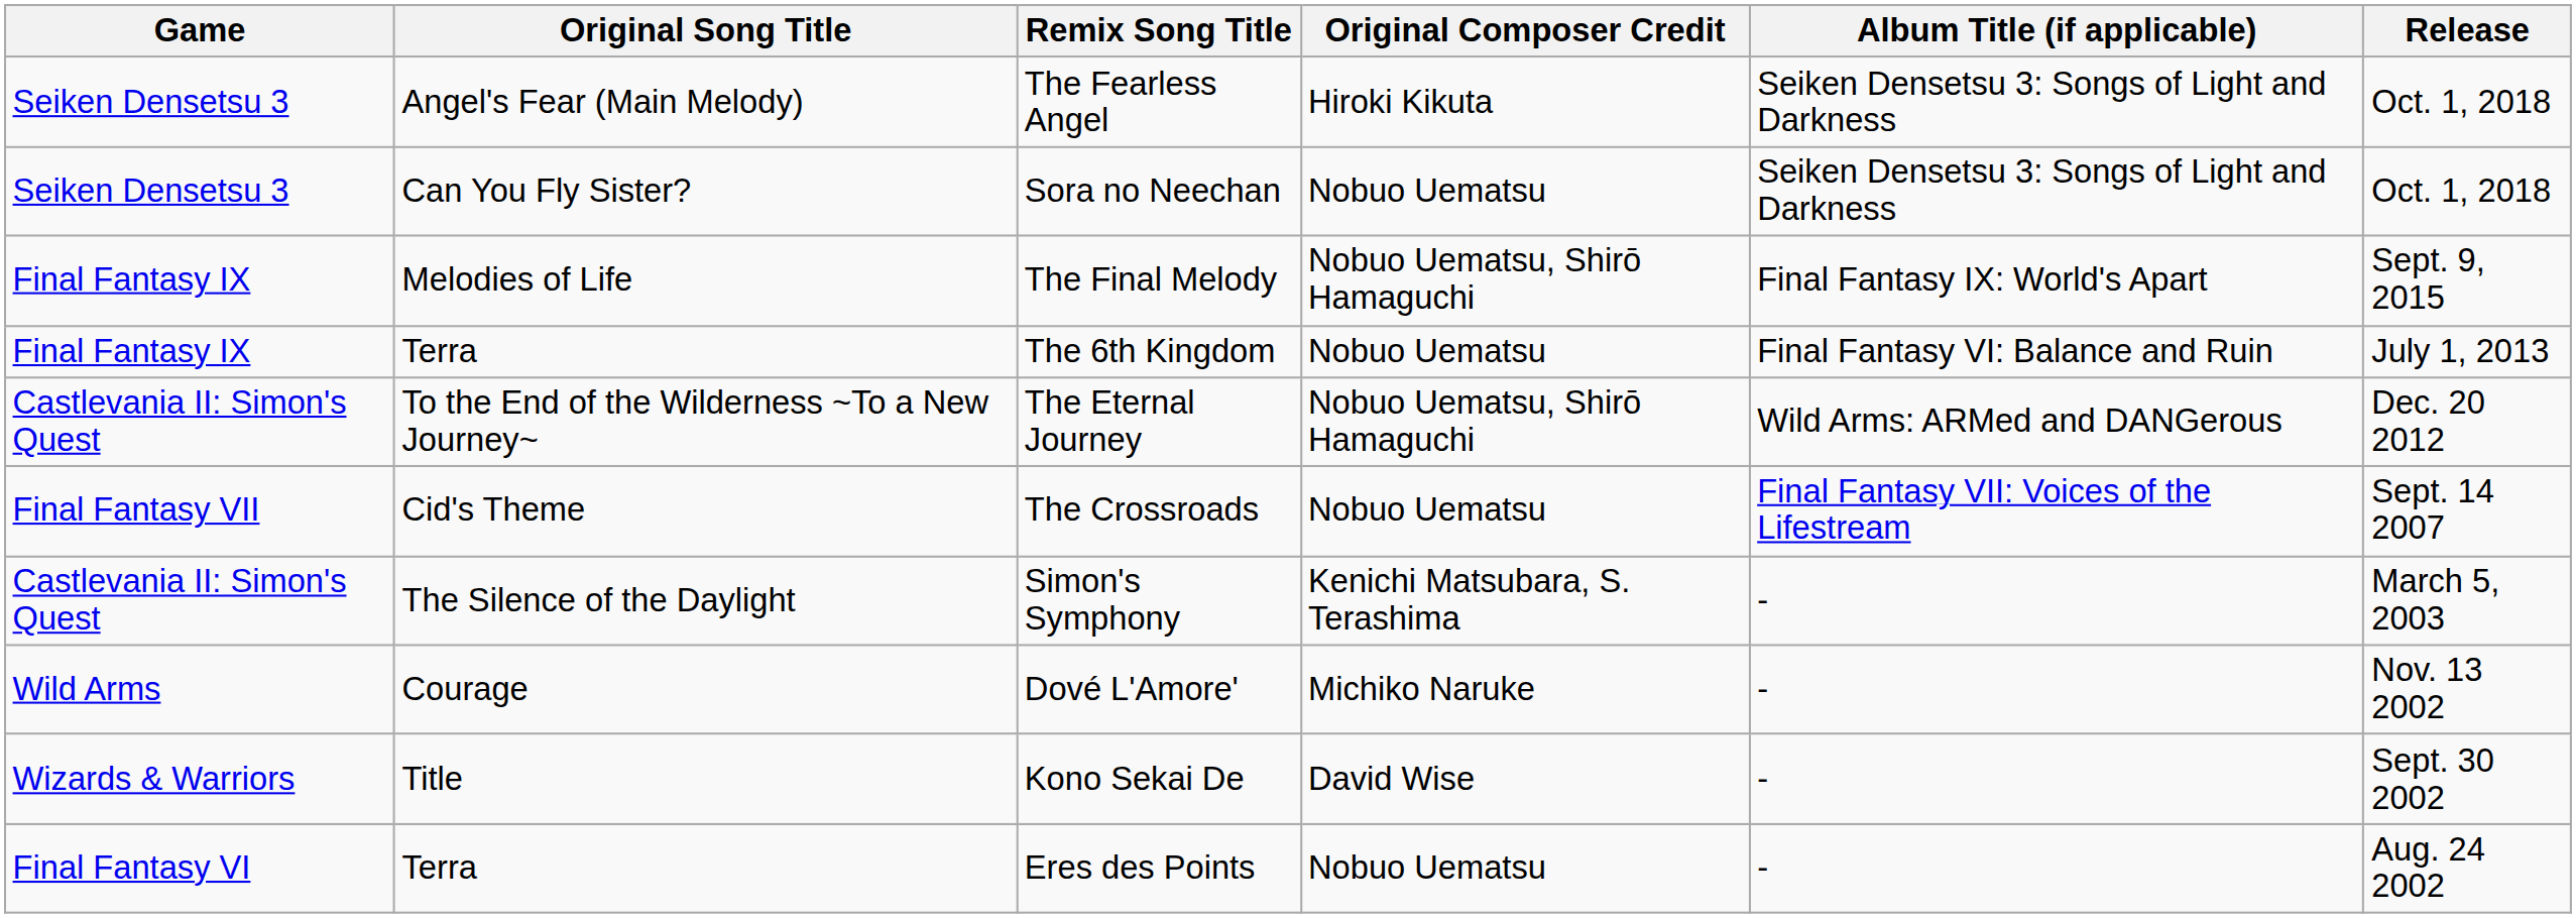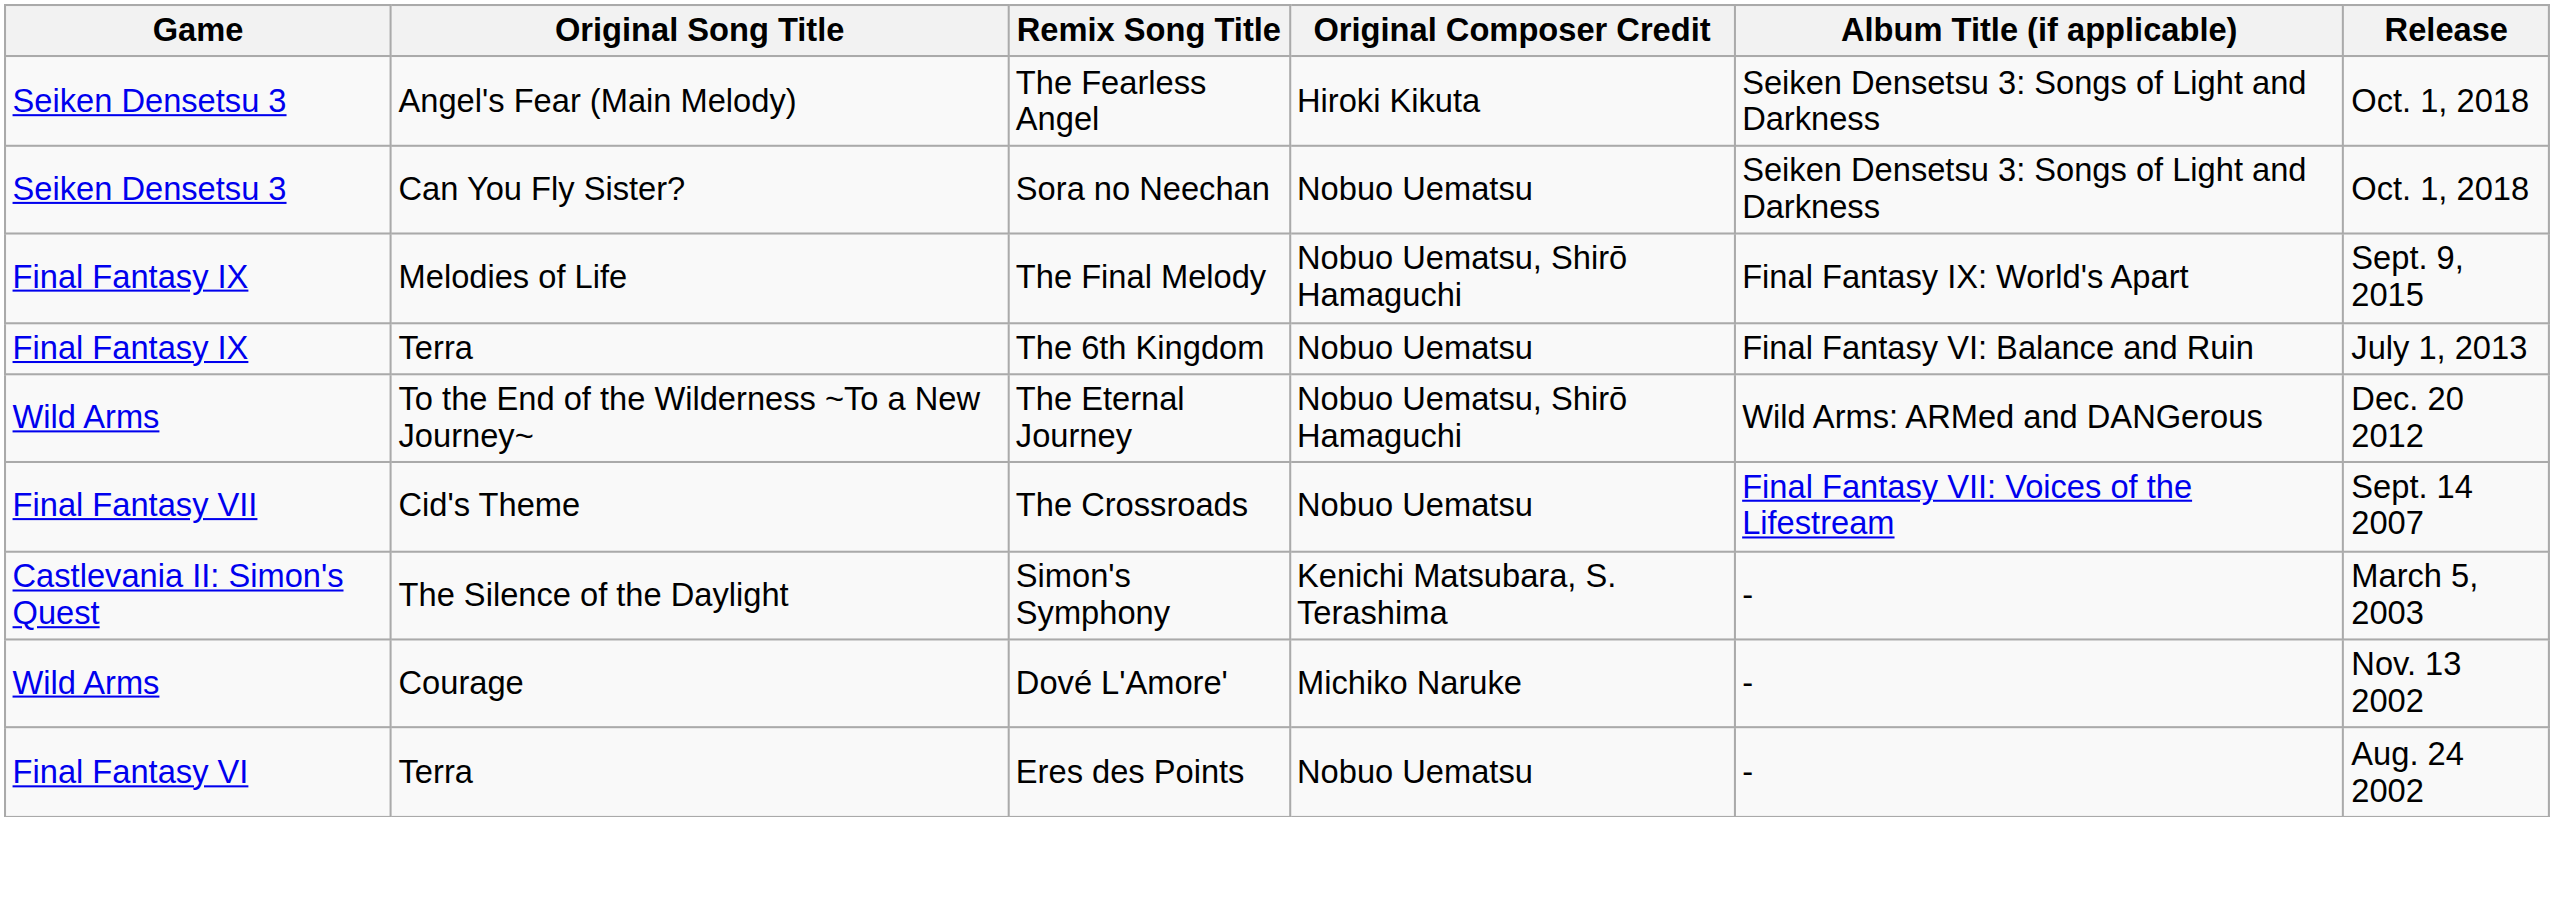The Eternal Journey | Game: Castlevania II: Simon's Quest -> Wild Arms
- row: Wizards & Warriors | Title | Kono Sekai De | David Wise | - | Sept. 30 2002
